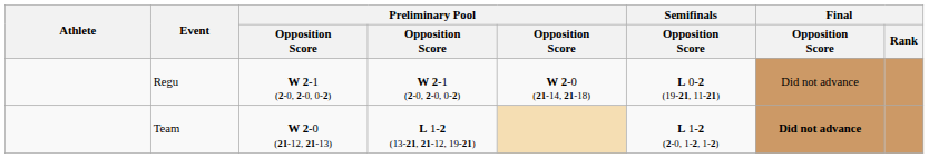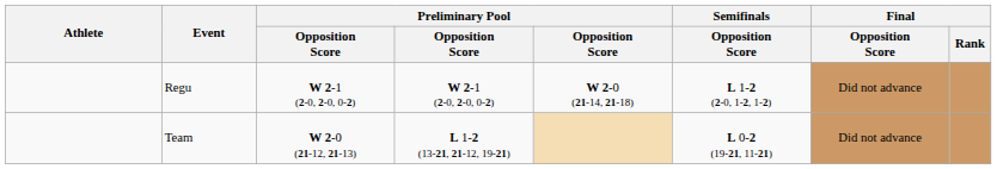Regu | Semifinals / Opposition Score: L 0-2 (19-21, 11-21) -> L 1-2 (2-0, 1-2, 1-2)
Team | Semifinals / Opposition Score: L 1-2 (2-0, 1-2, 1-2) -> L 0-2 (19-21, 11-21)
Team | Final / Opposition Score: bold -> normal
